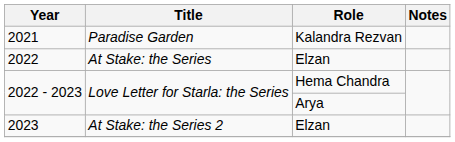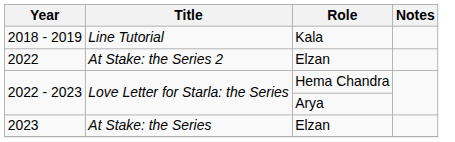+ row: 2018 - 2019 | Line Tutorial | Kala
- row: 2021 | Paradise Garden | Kalandra Rezvan
2022 | Title: At Stake: the Series -> At Stake: the Series 2
2023 | Title: At Stake: the Series 2 -> At Stake: the Series
